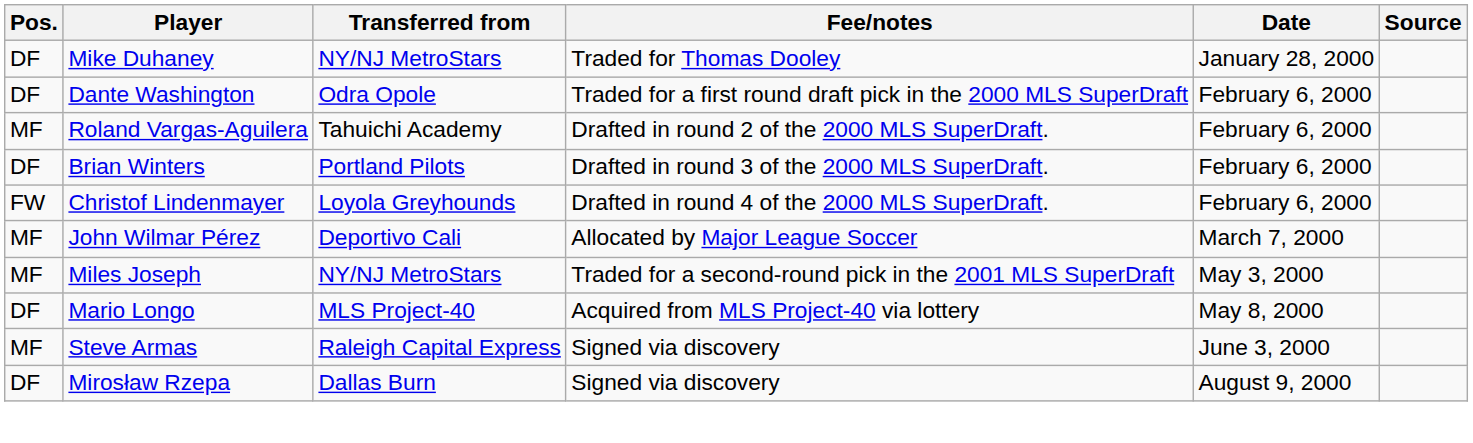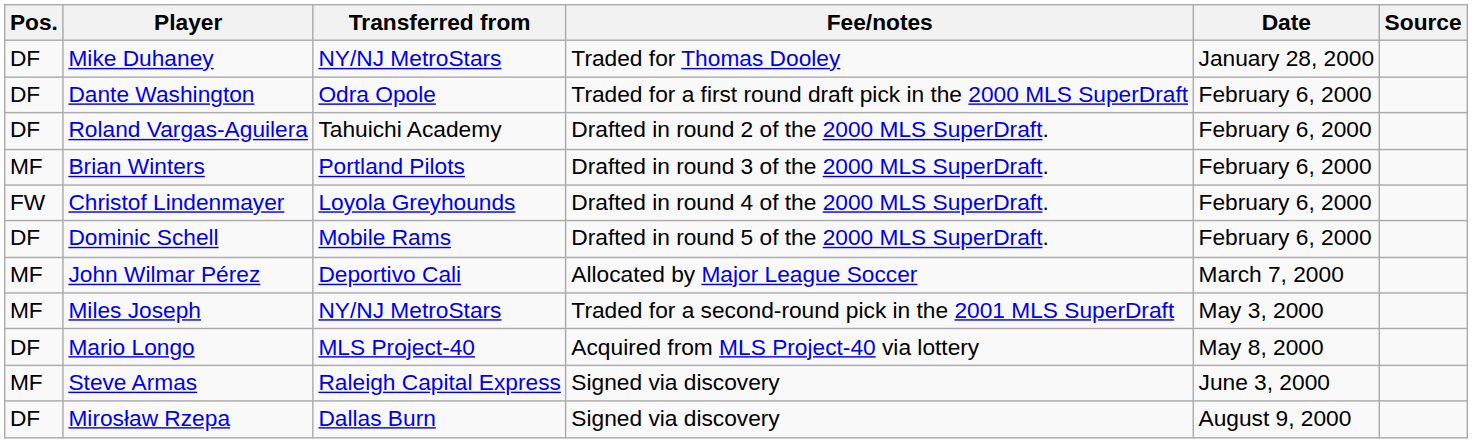Roland Vargas-Aguilera | Pos.: MF -> DF
Brian Winters | Pos.: DF -> MF
+ row: DF | Dominic Schell | Mobile Rams | Drafted in round 5 of the 2000 MLS SuperDraft. | February 6, 2000
